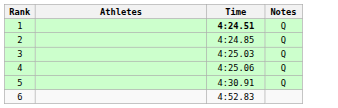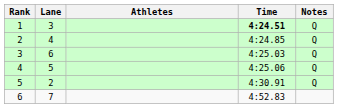+ column: Lane | 3 | 4 | 6 | 5 | 2 | 7
